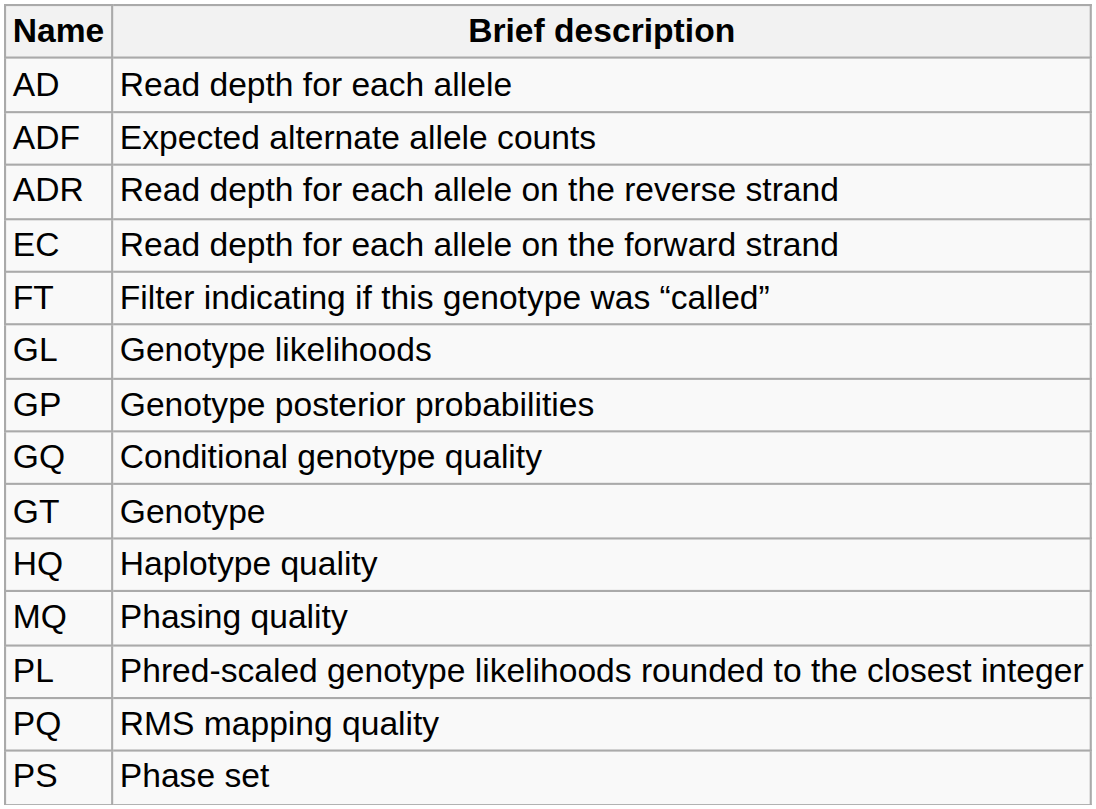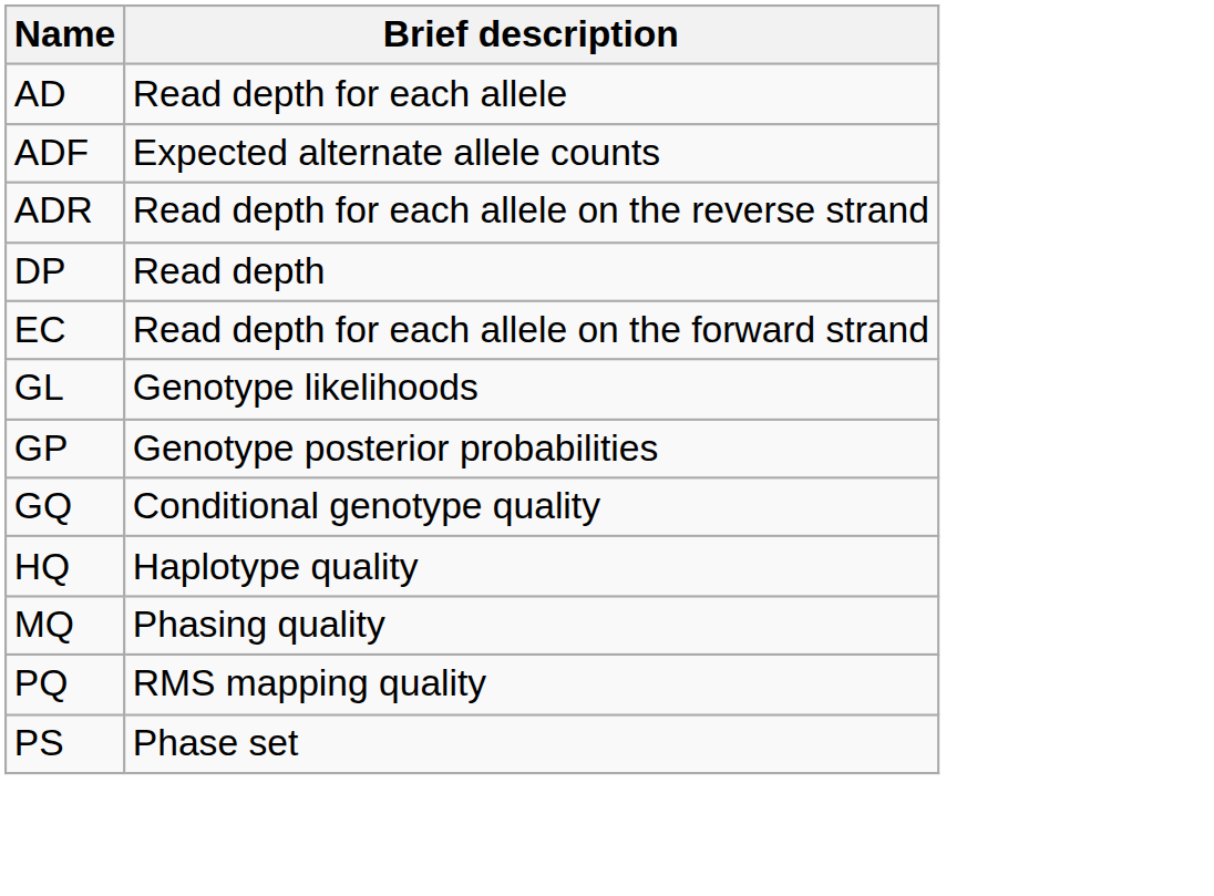+ row: DP | Read depth
- row: FT | Filter indicating if this genotype was “called”
- row: GT | Genotype
- row: PL | Phred-scaled genotype likelihoods rounded to the closest integer
